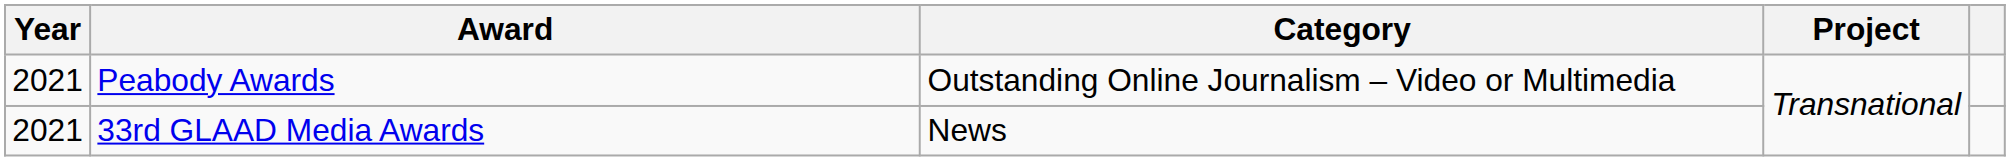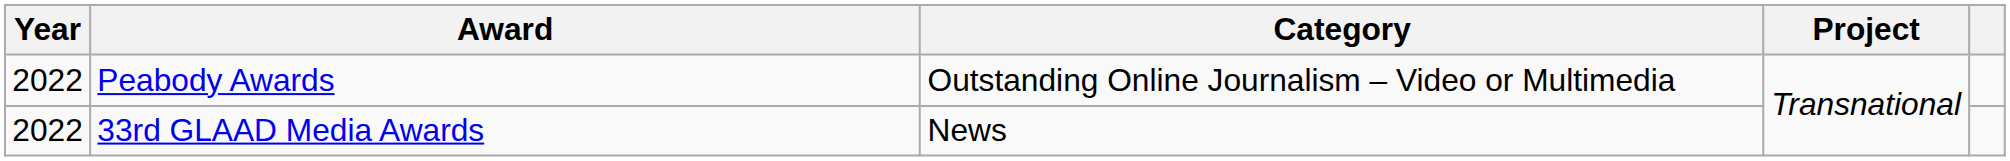Peabody Awards | Year: 2021 -> 2022
33rd GLAAD Media Awards | Year: 2021 -> 2022
